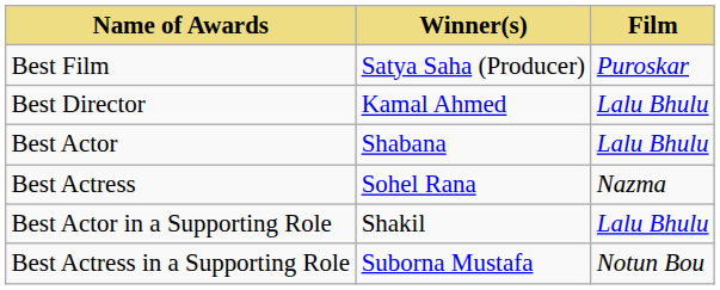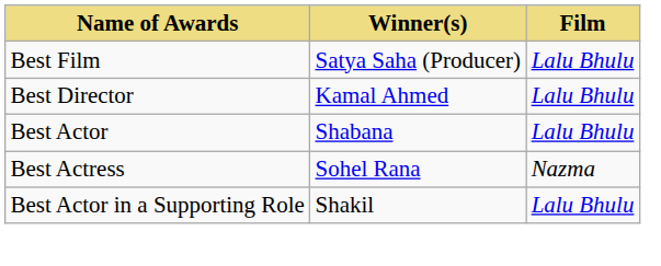Best Film | Film: Puroskar -> Lalu Bhulu
- row: Best Actress in a Supporting Role | Suborna Mustafa | Notun Bou
